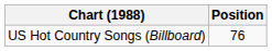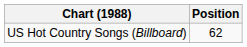US Hot Country Songs (Billboard) | Position: 76 -> 62
